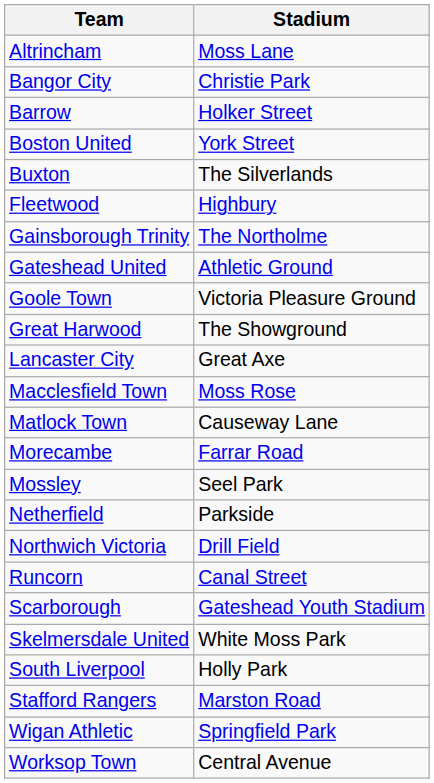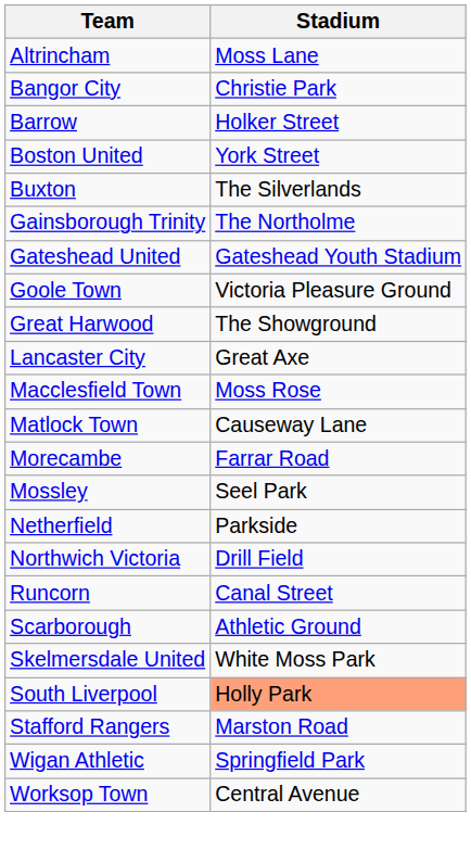- row: Fleetwood | Highbury
Gateshead United | Stadium: Athletic Ground -> Gateshead Youth Stadium
Scarborough | Stadium: Gateshead Youth Stadium -> Athletic Ground
South Liverpool | Stadium: no background -> lightsalmon background
